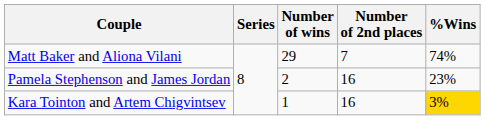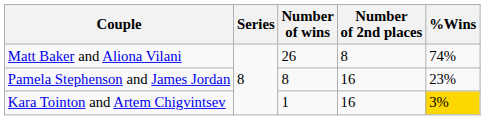Matt Baker and Aliona Vilani | Number of wins: 29 -> 26
Matt Baker and Aliona Vilani | Number of 2nd places: 7 -> 8
Pamela Stephenson and James Jordan | Number of wins: 2 -> 8
